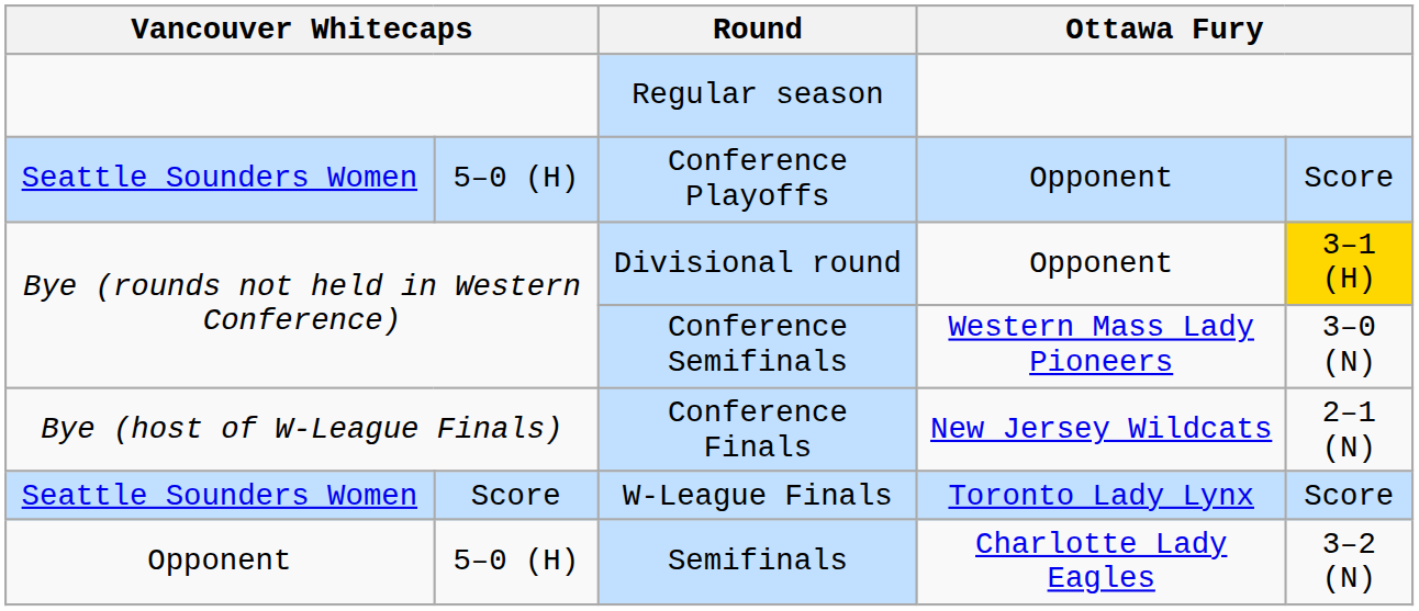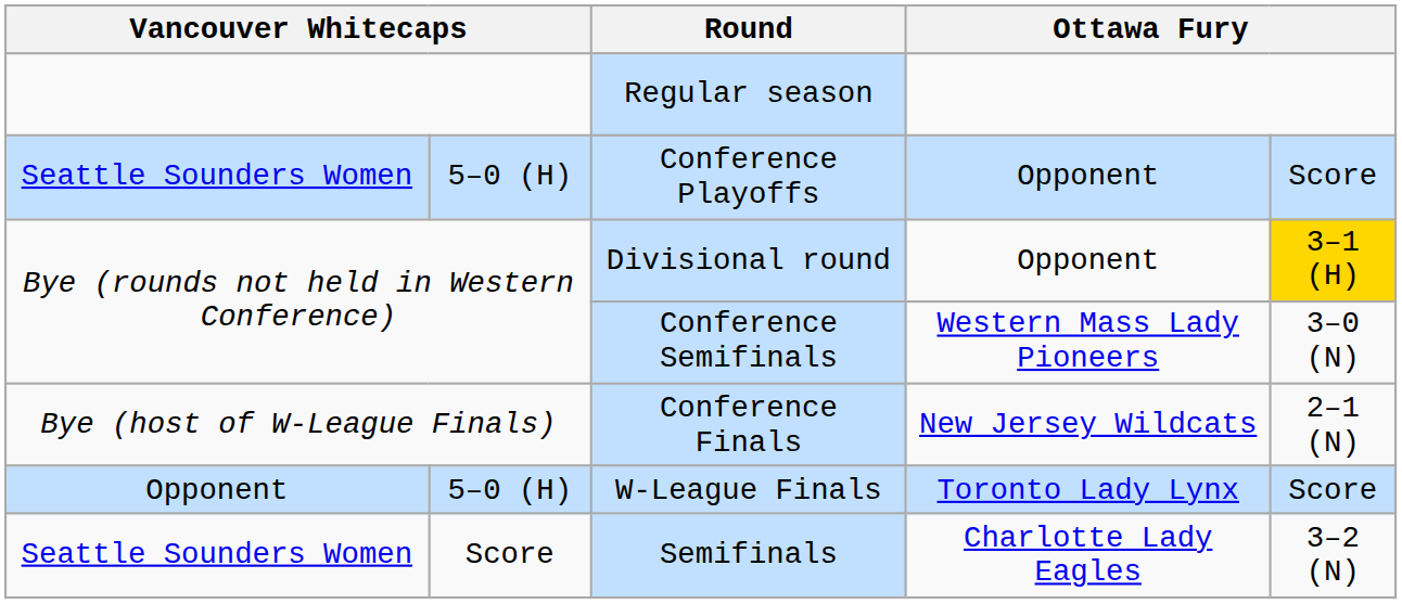W-League Finals | column 1: Seattle Sounders Women -> Opponent
W-League Finals | column 2: Score -> 5–0 (H)
Semifinals | column 1: Opponent -> Seattle Sounders Women
Semifinals | column 2: 5–0 (H) -> Score
